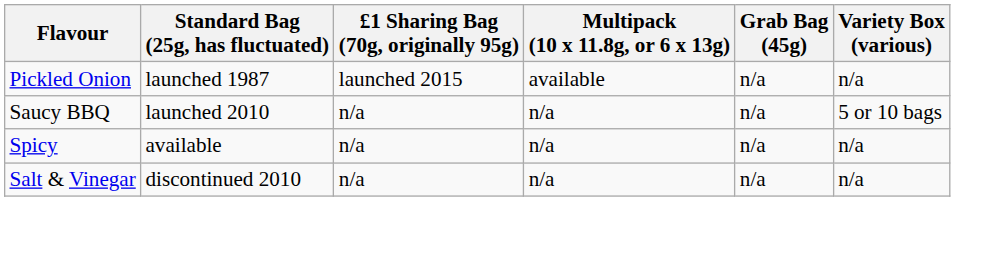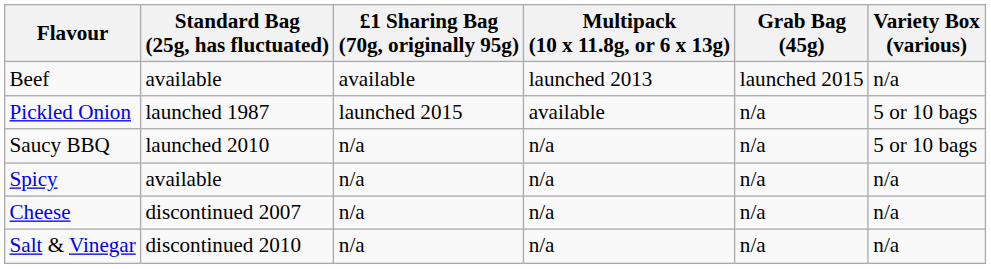+ row: Beef | available | available | launched 2013 | launched 2015 | n/a
Pickled Onion | Variety Box (various): n/a -> 5 or 10 bags
+ row: Cheese | discontinued 2007 | n/a | n/a | n/a | n/a
